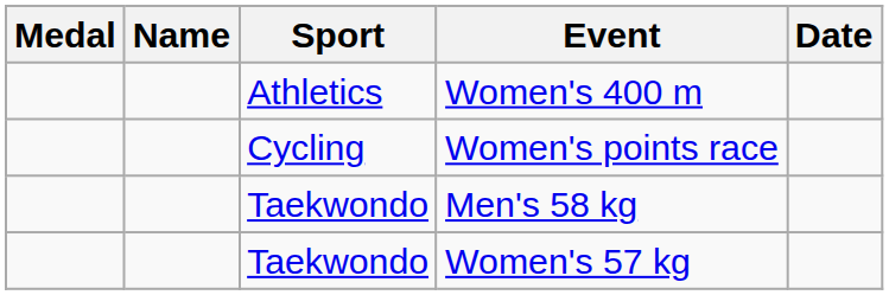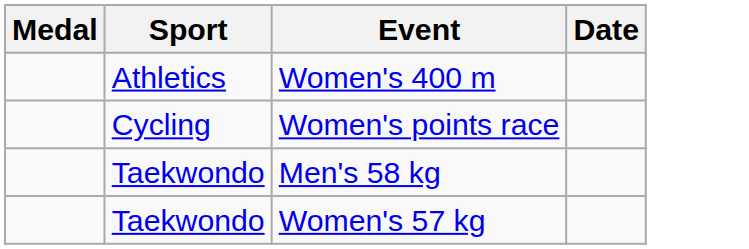- column: Name
